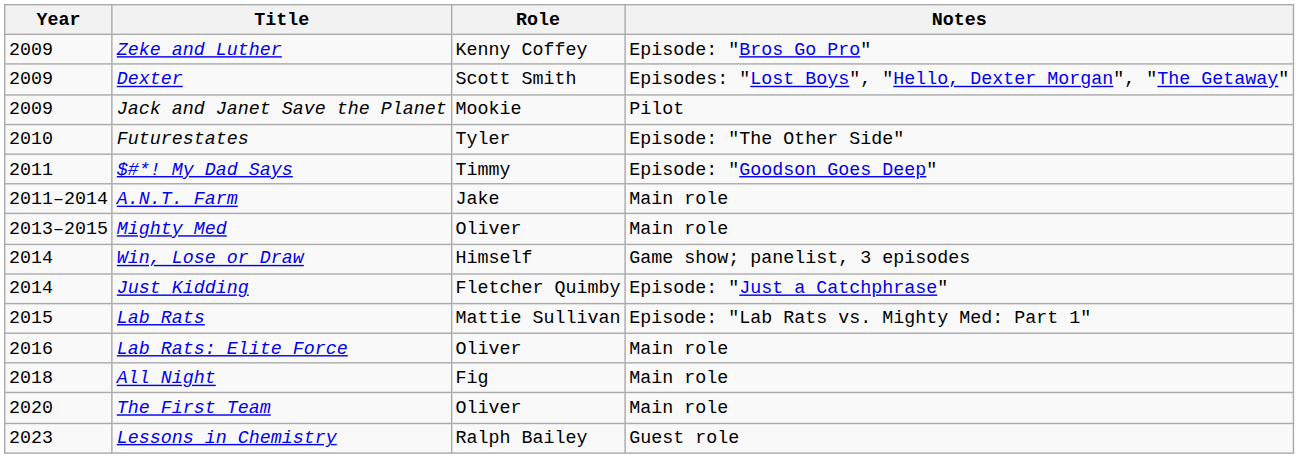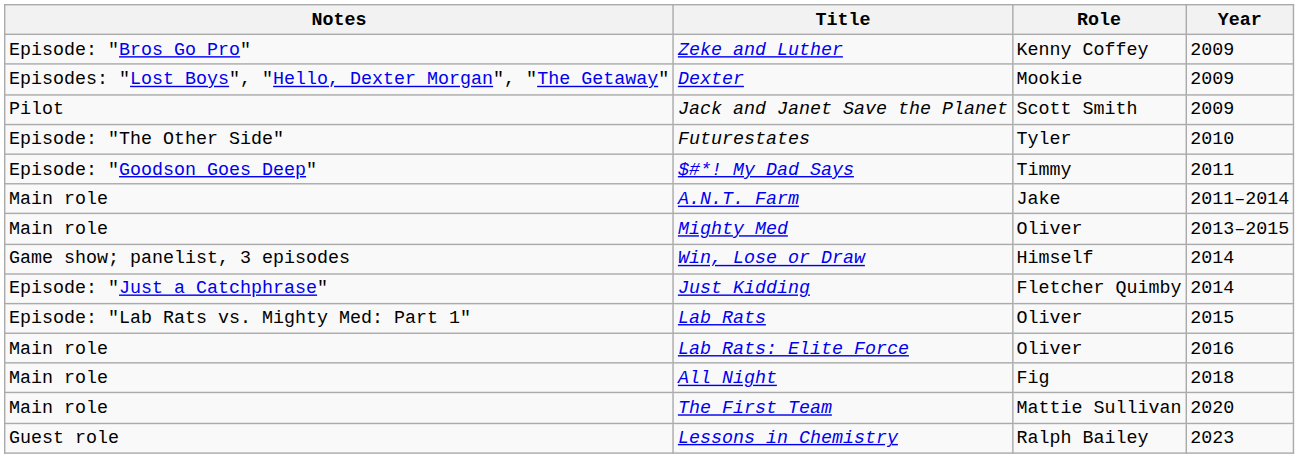columns swapped: Year <-> Notes
Dexter | Role: Scott Smith -> Mookie
Jack and Janet Save the Planet | Role: Mookie -> Scott Smith
Lab Rats | Role: Mattie Sullivan -> Oliver
The First Team | Role: Oliver -> Mattie Sullivan
